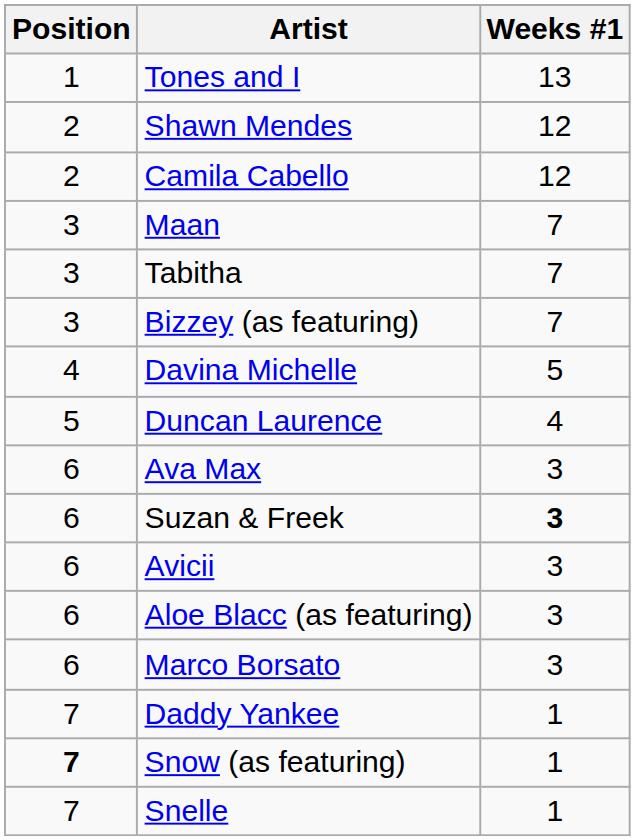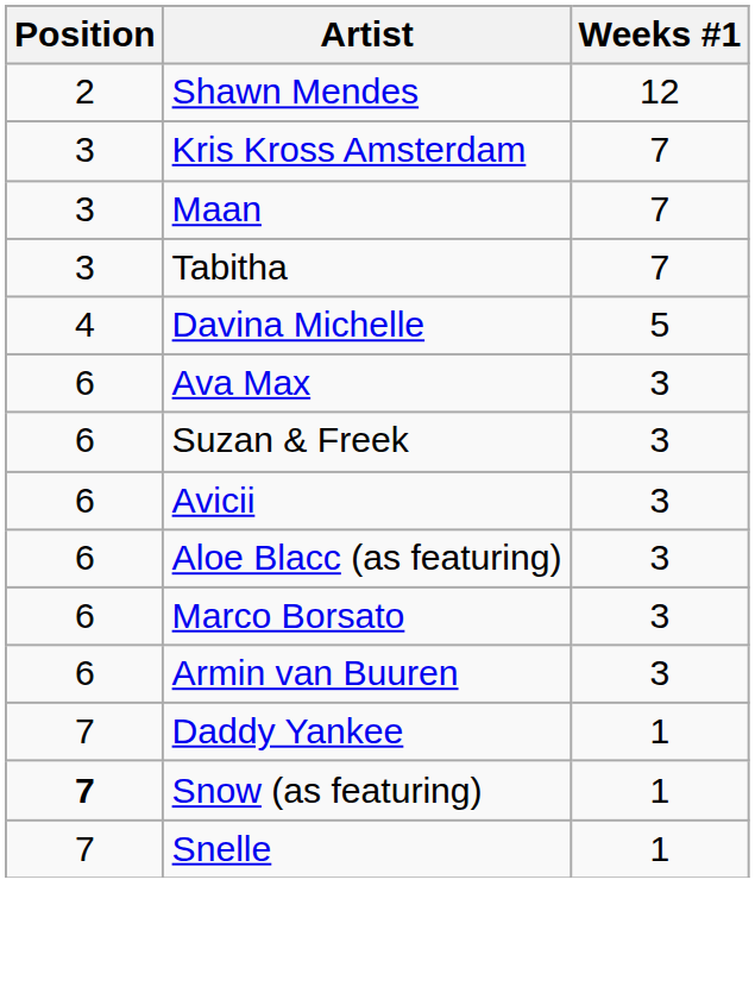- row: 1 | Tones and I | 13
- row: 2 | Camila Cabello | 12
+ row: 3 | Kris Kross Amsterdam | 7
- row: 3 | Bizzey (as featuring) | 7
- row: 5 | Duncan Laurence | 4
Suzan & Freek | Weeks #1: bold -> normal
+ row: 6 | Armin van Buuren | 3
